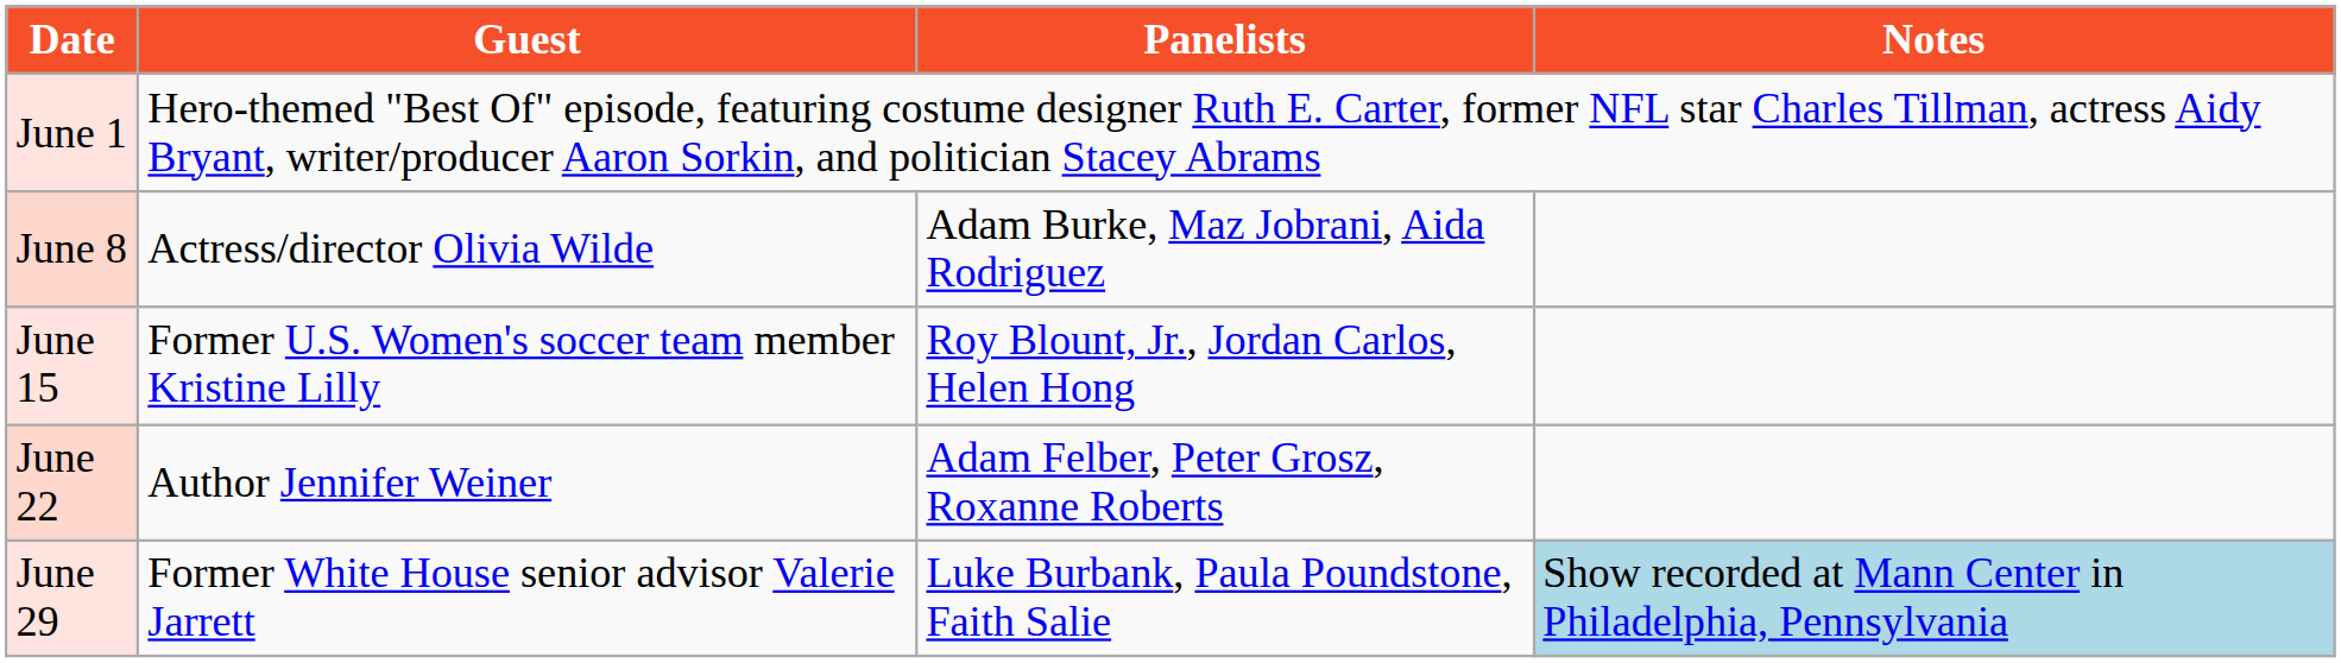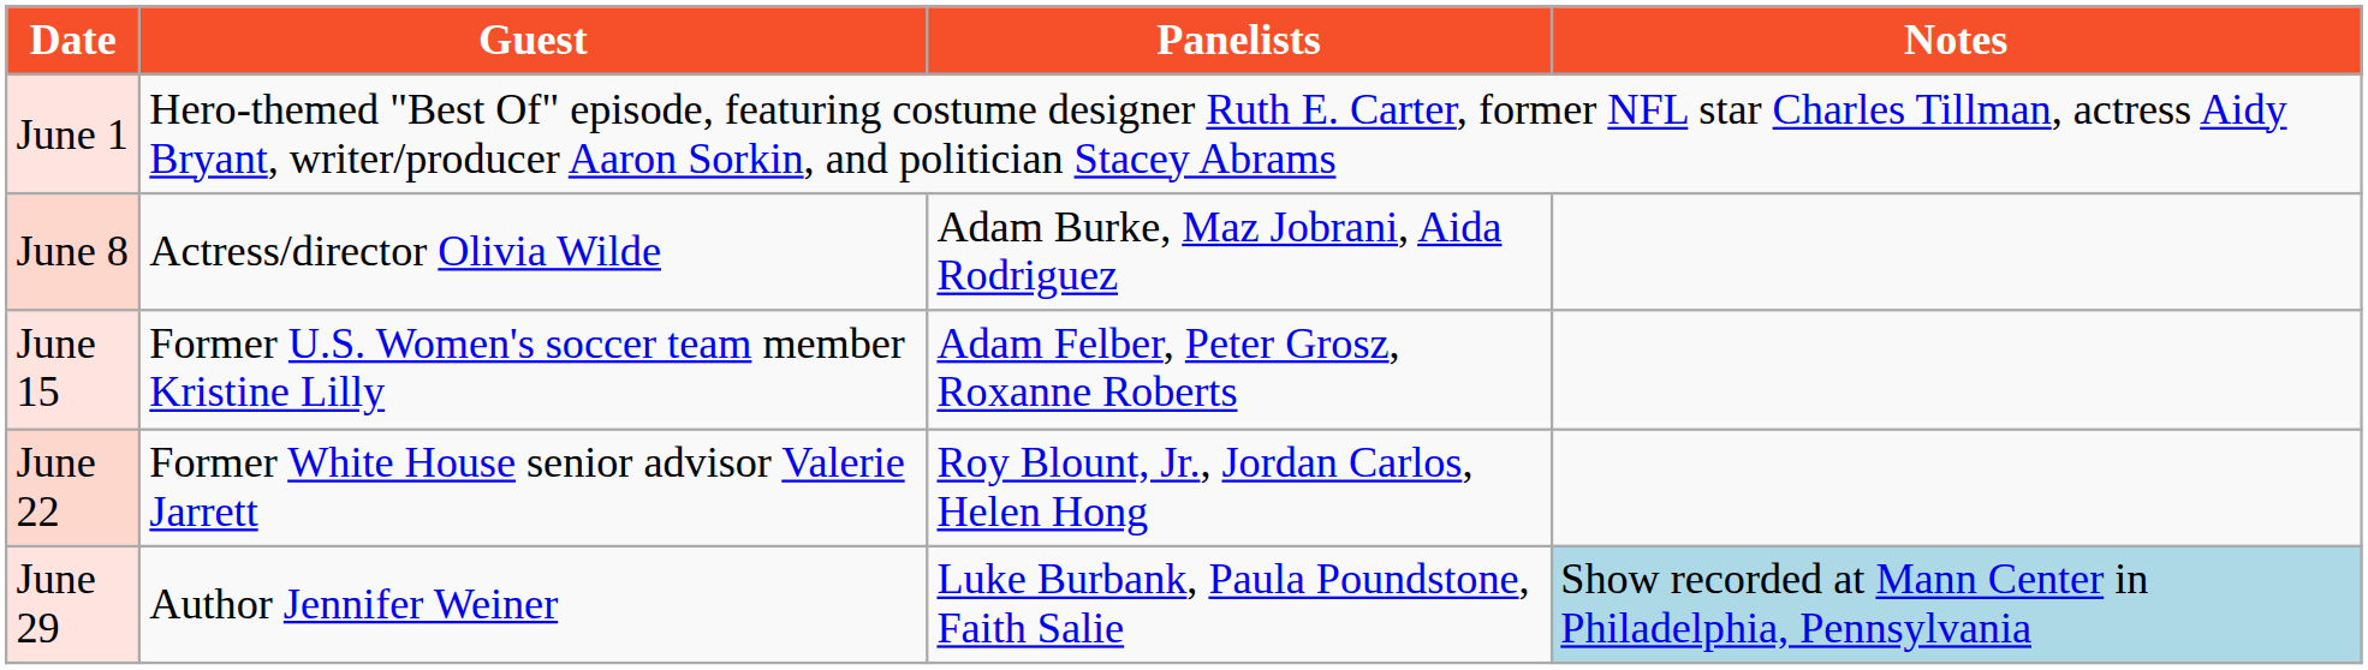June 15 | Panelists: Roy Blount, Jr., Jordan Carlos, Helen Hong -> Adam Felber, Peter Grosz, Roxanne Roberts
June 22 | Guest: Author Jennifer Weiner -> Former White House senior advisor Valerie Jarrett
June 22 | Panelists: Adam Felber, Peter Grosz, Roxanne Roberts -> Roy Blount, Jr., Jordan Carlos, Helen Hong
June 29 | Guest: Former White House senior advisor Valerie Jarrett -> Author Jennifer Weiner
